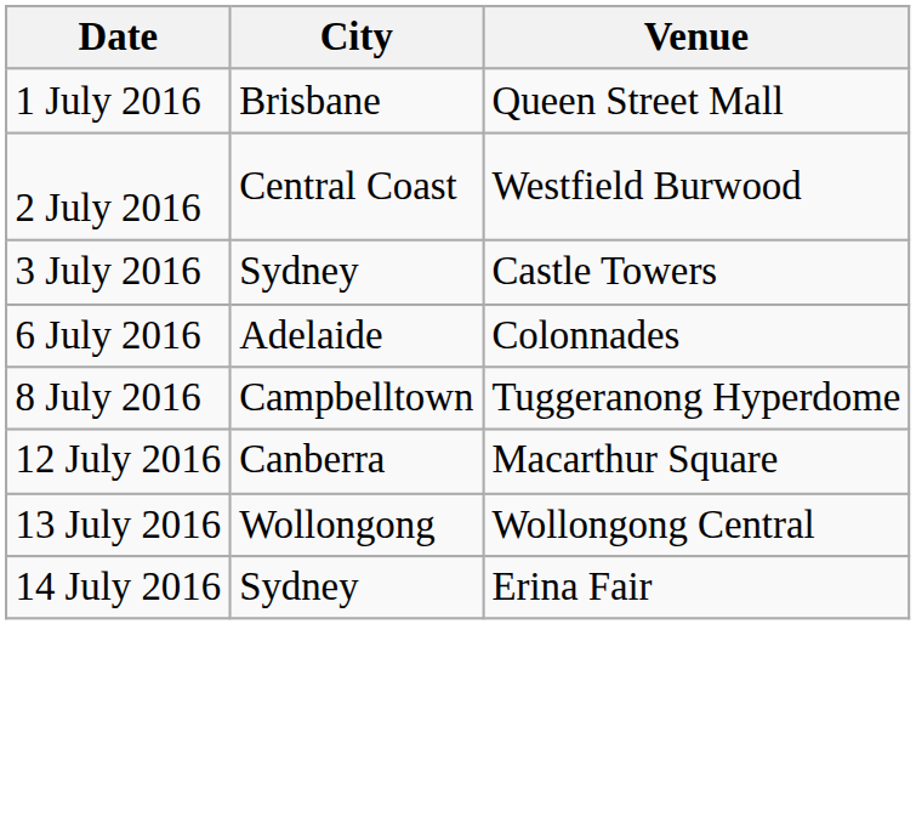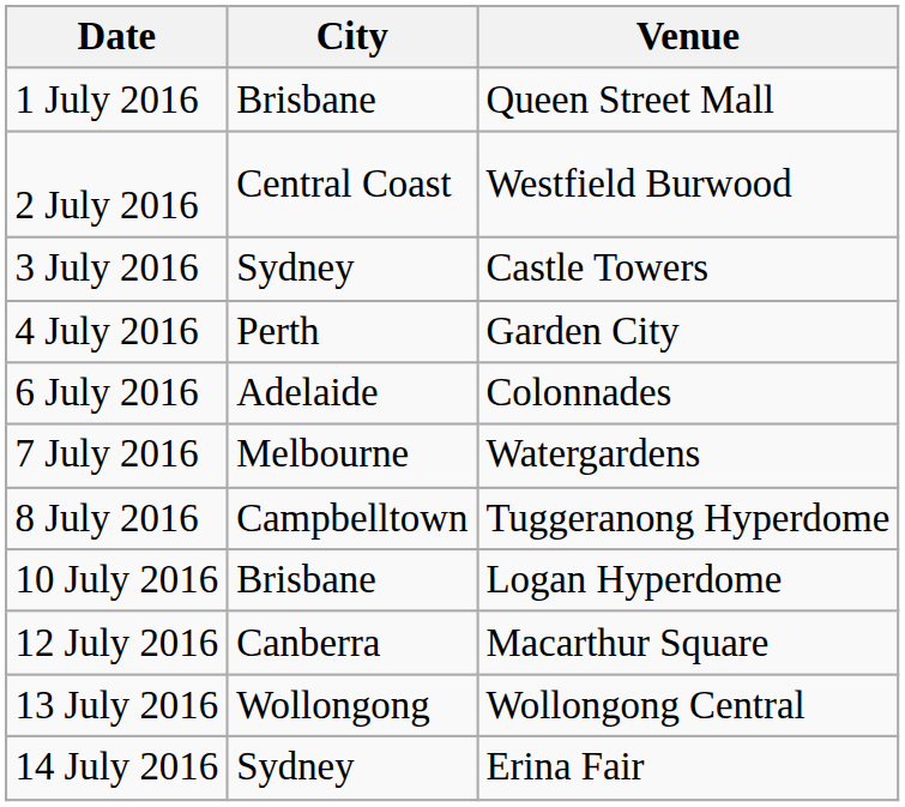+ row: 4 July 2016 | Perth | Garden City
+ row: 7 July 2016 | Melbourne | Watergardens
+ row: 10 July 2016 | Brisbane | Logan Hyperdome
